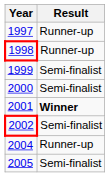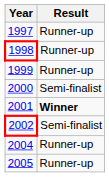1999 | Result: Semi-finalist -> Runner-up
2005 | Result: Semi-finalist -> Runner-up
